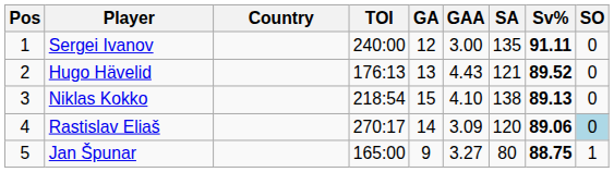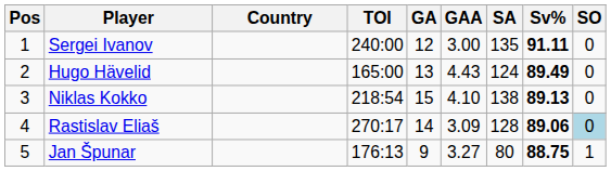Hugo Hävelid | TOI: 176:13 -> 165:00
Hugo Hävelid | SA: 121 -> 124
Hugo Hävelid | Sv%: 89.52 -> 89.49
Rastislav Eliaš | SA: 120 -> 128
Jan Špunar | TOI: 165:00 -> 176:13
